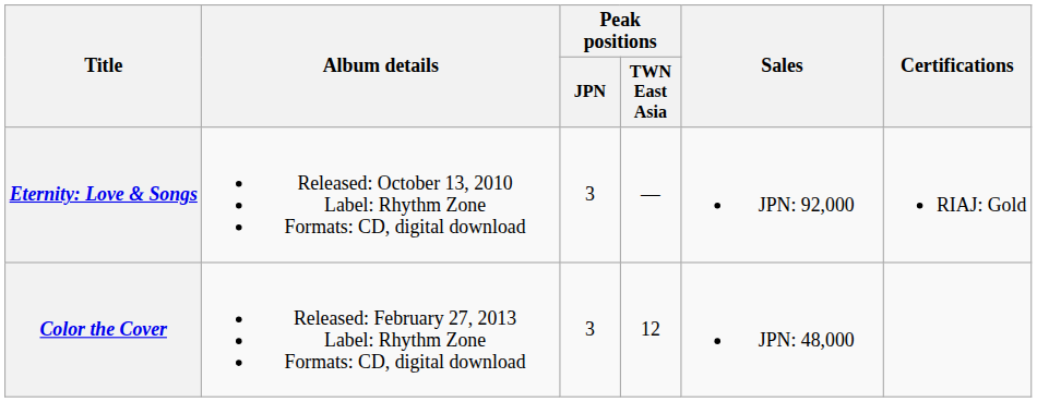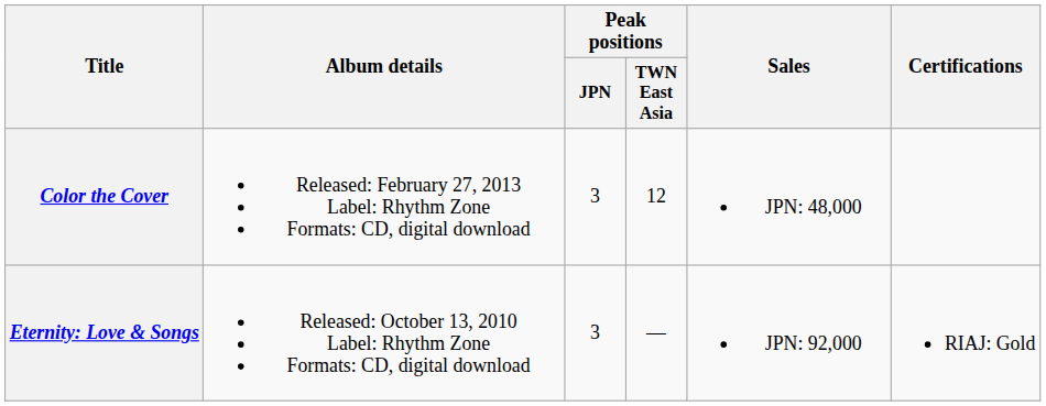rows swapped: Eternity: Love & Songs <-> Color the Cover
